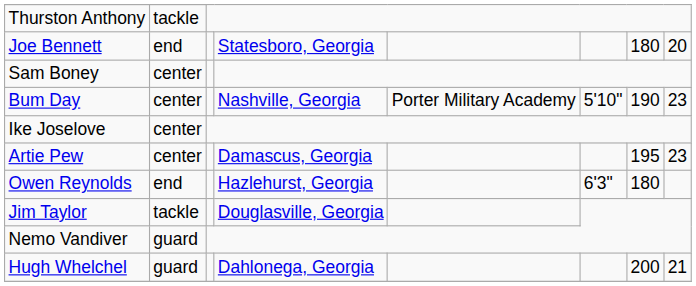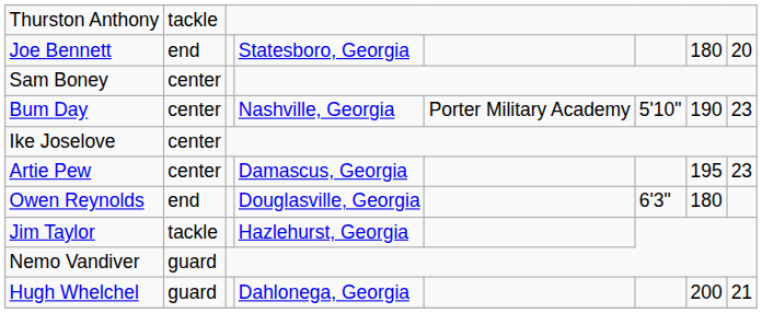Owen Reynolds | column 4: Hazlehurst, Georgia -> Douglasville, Georgia
Jim Taylor | column 4: Douglasville, Georgia -> Hazlehurst, Georgia
